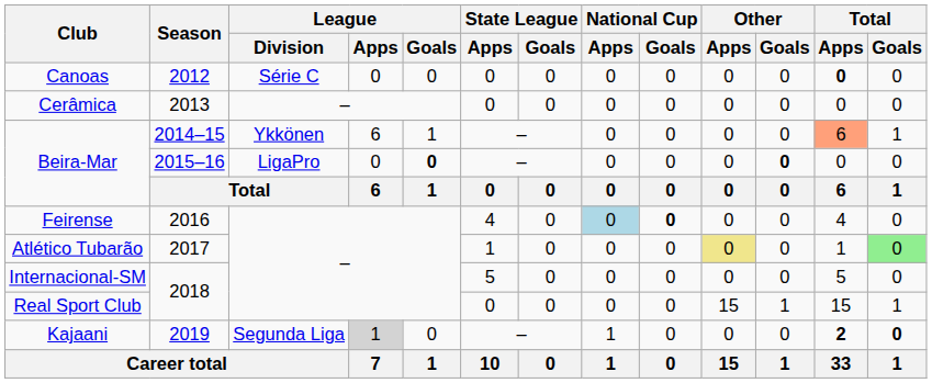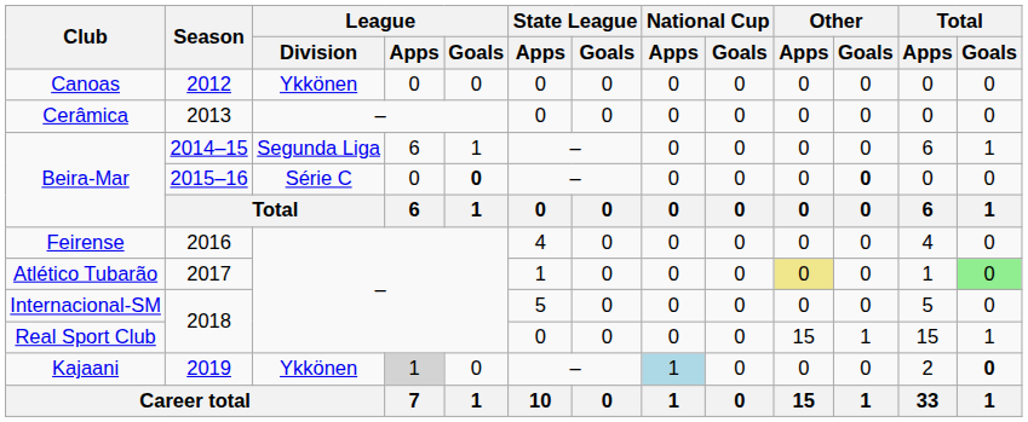Canoas | League / Division: Série C -> Ykkönen
Canoas | Total / Apps: bold -> normal
Beira-Mar / 2014–15 | League / Division: Ykkönen -> Segunda Liga
Beira-Mar / 2014–15 | Total / Apps: lightsalmon background -> no background
Beira-Mar / 2015–16 | League / Division: LigaPro -> Série C
Feirense | National Cup / Apps: lightblue background -> no background
Feirense | National Cup / Goals: bold -> normal
Kajaani | League / Division: Segunda Liga -> Ykkönen
Kajaani | National Cup / Apps: no background -> lightblue background
Kajaani | Total / Apps: bold -> normal
